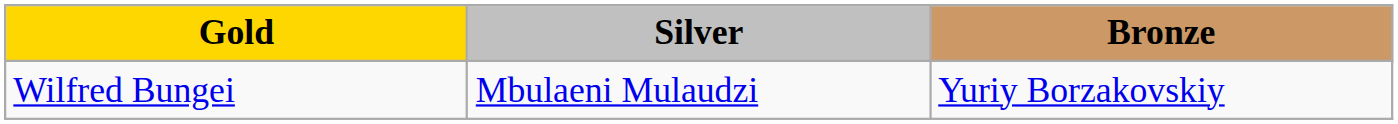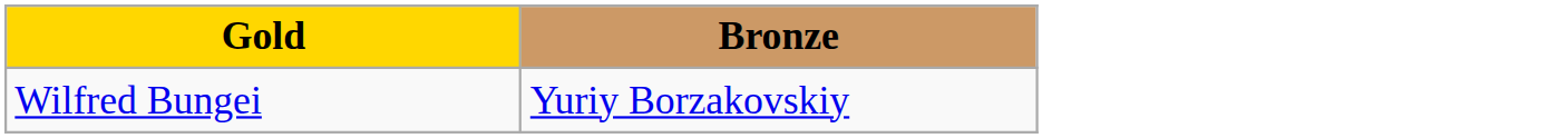- column: Silver | Mbulaeni Mulaudzi
